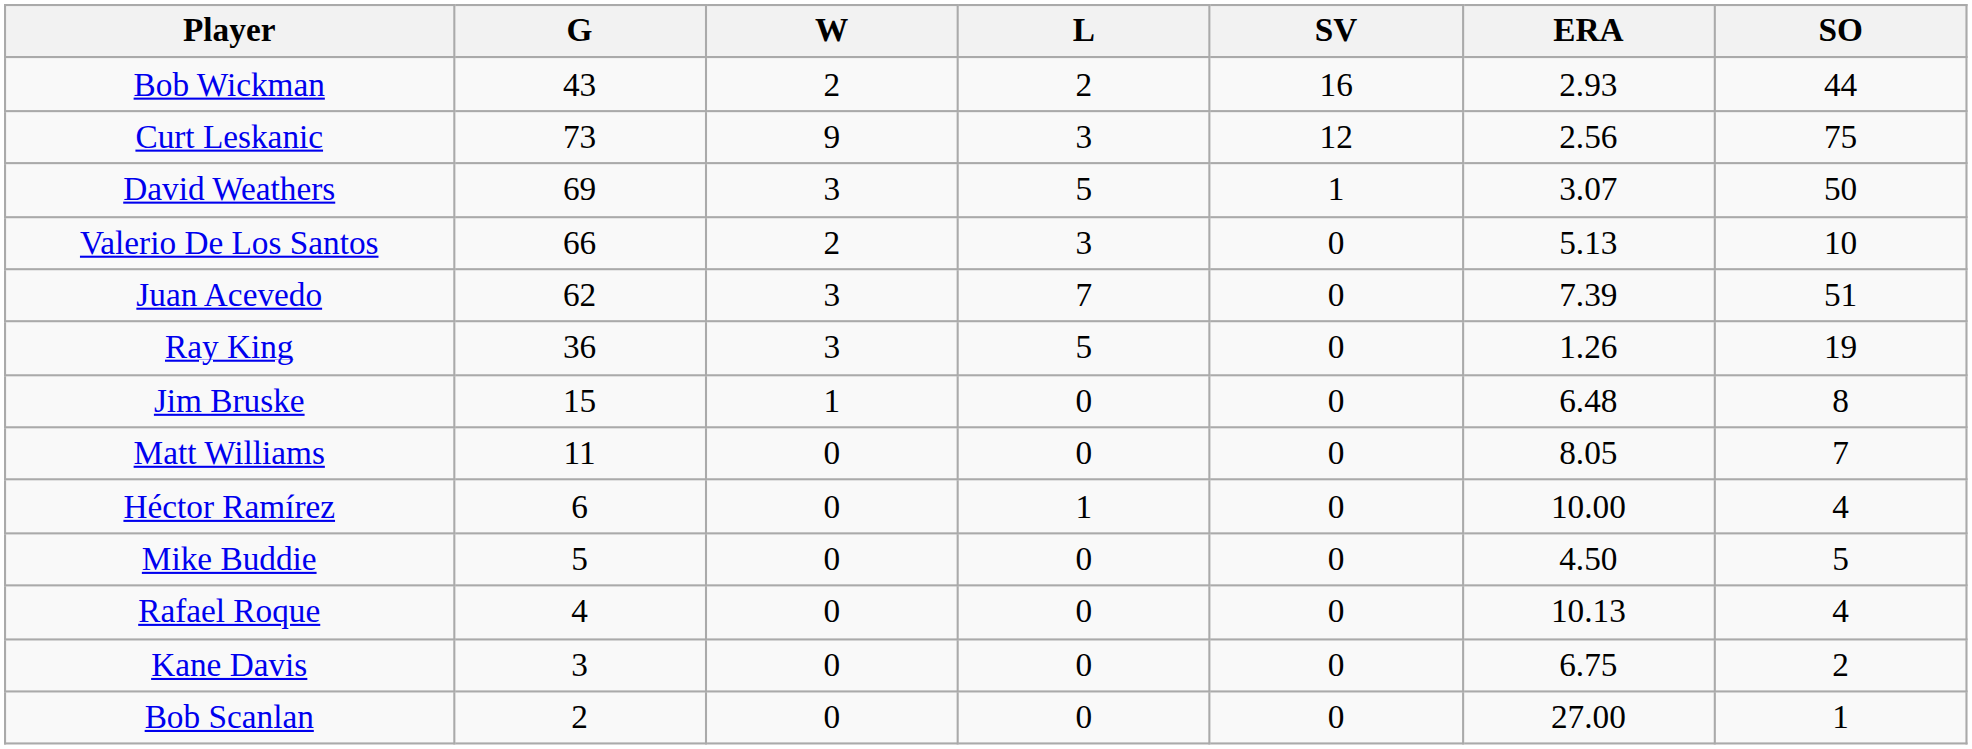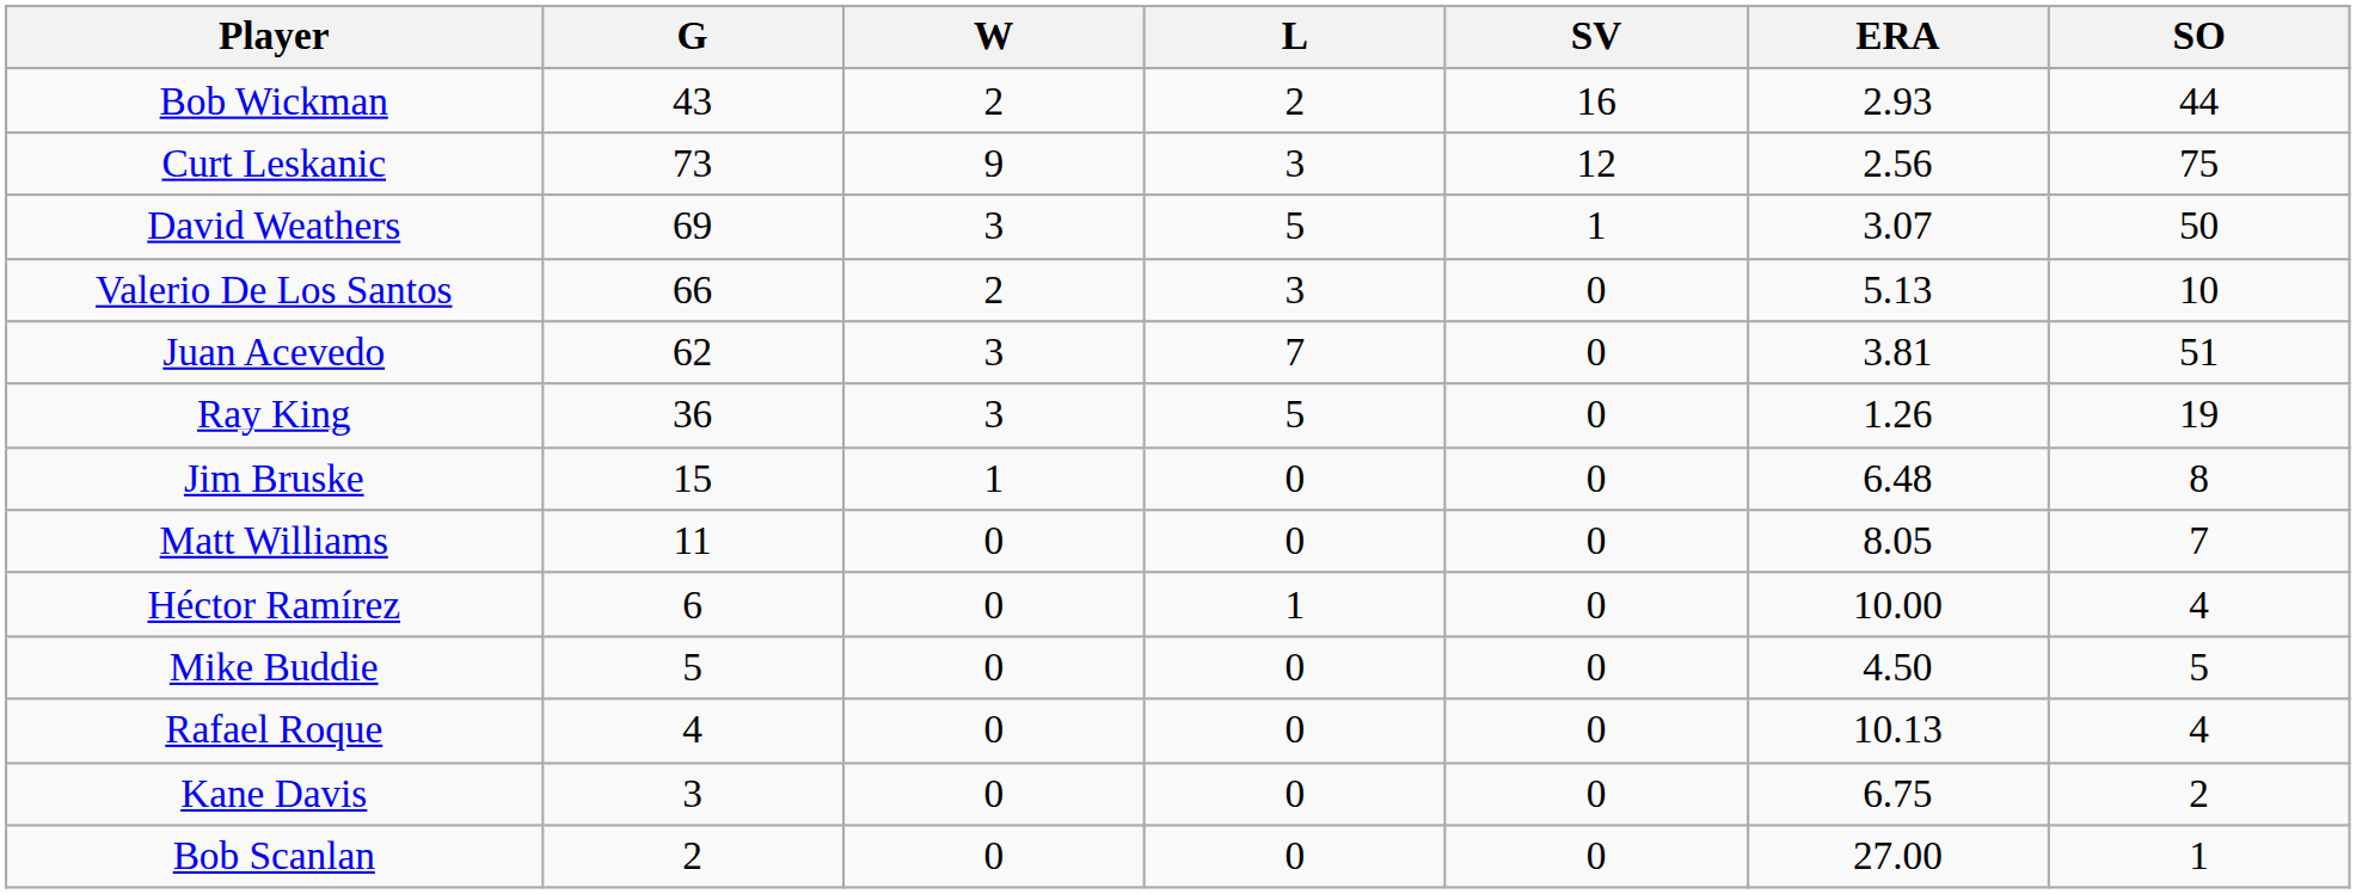Juan Acevedo | ERA: 7.39 -> 3.81
